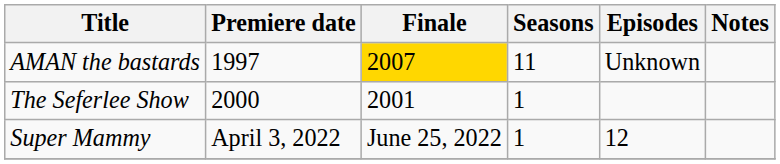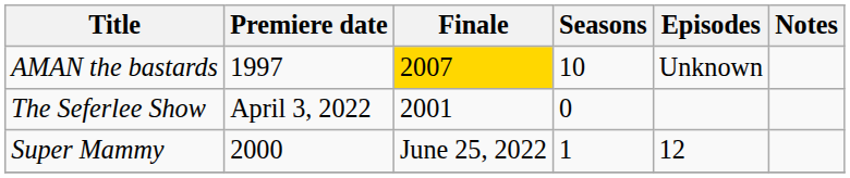AMAN the bastards | Seasons: 11 -> 10
The Seferlee Show | Premiere date: 2000 -> April 3, 2022
The Seferlee Show | Seasons: 1 -> 0
Super Mammy | Premiere date: April 3, 2022 -> 2000
